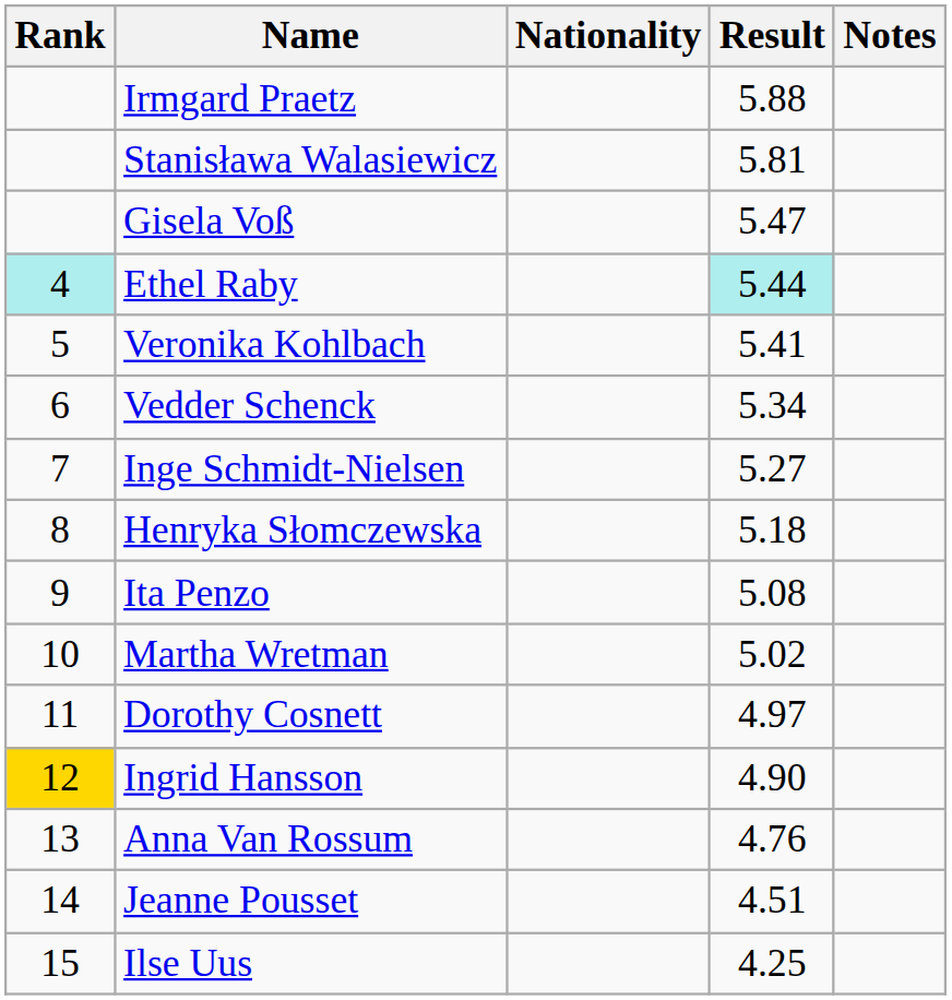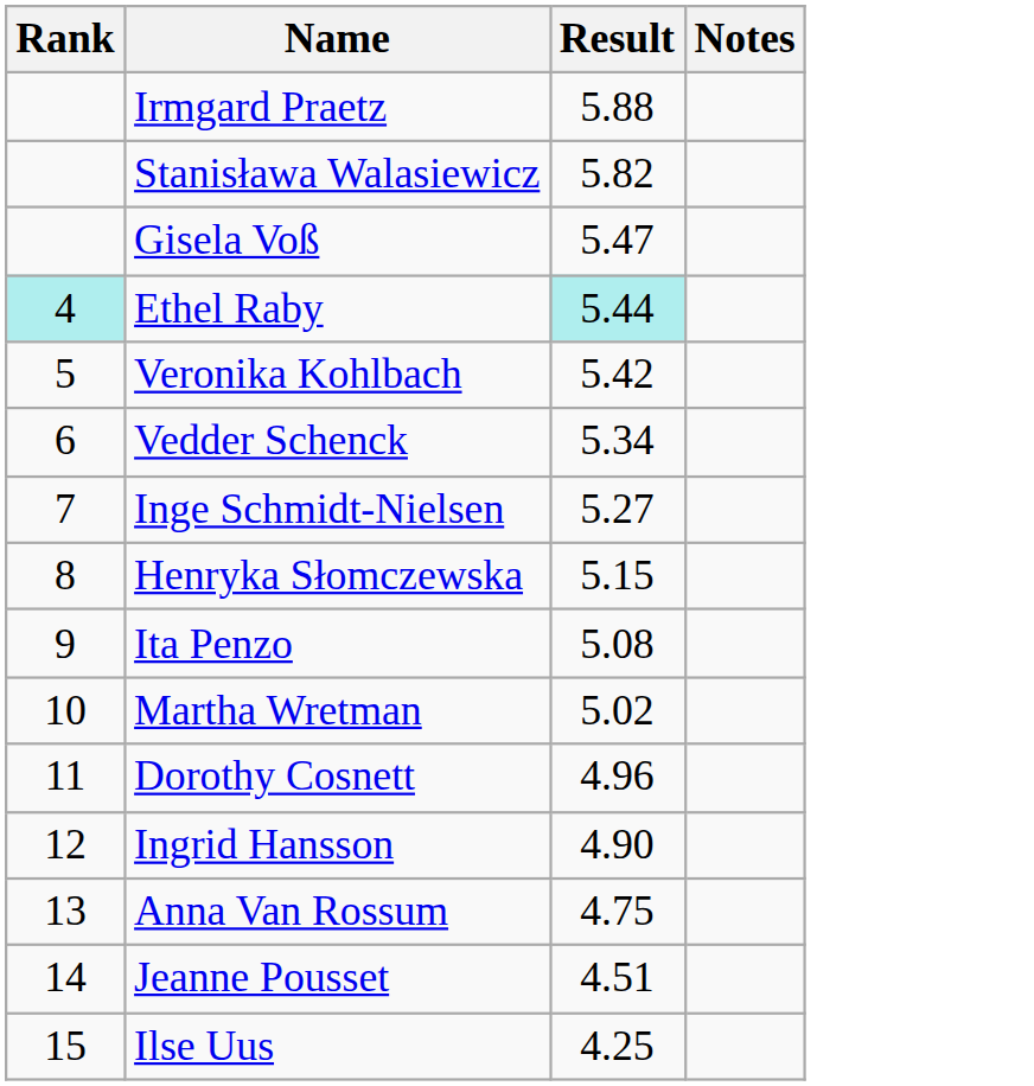- column: Nationality
Stanisława Walasiewicz | Result: 5.81 -> 5.82
Veronika Kohlbach | Result: 5.41 -> 5.42
Henryka Słomczewska | Result: 5.18 -> 5.15
Dorothy Cosnett | Result: 4.97 -> 4.96
Ingrid Hansson | Rank: gold background -> no background
Anna Van Rossum | Result: 4.76 -> 4.75
